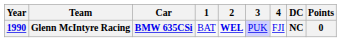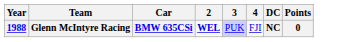- column: 1 | BAT
Glenn McIntyre Racing | Year: 1990 -> 1988
